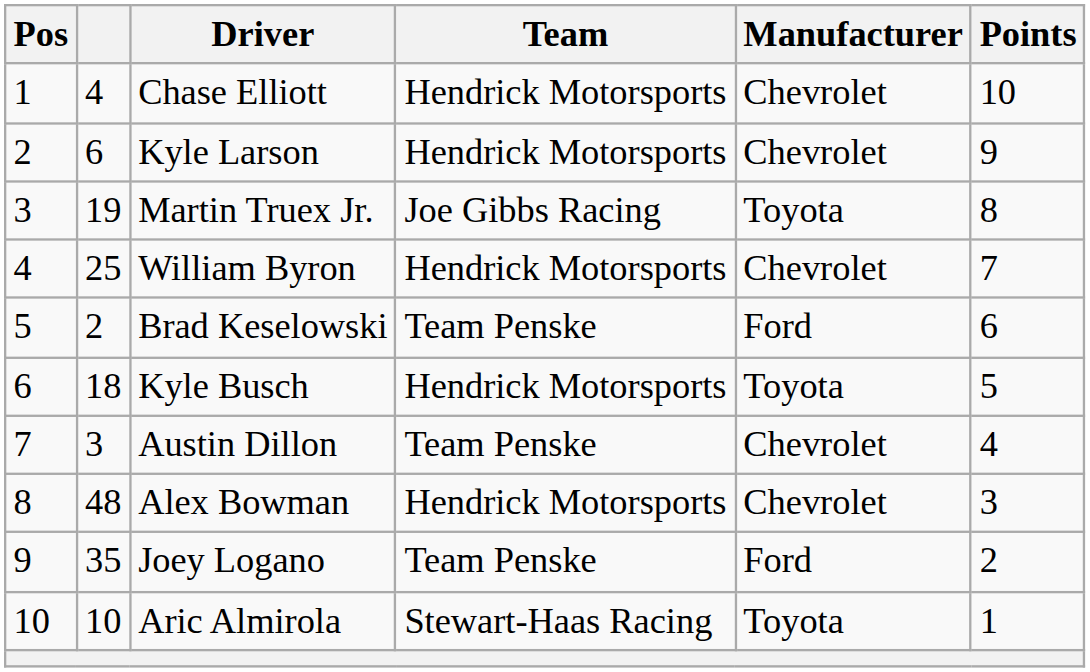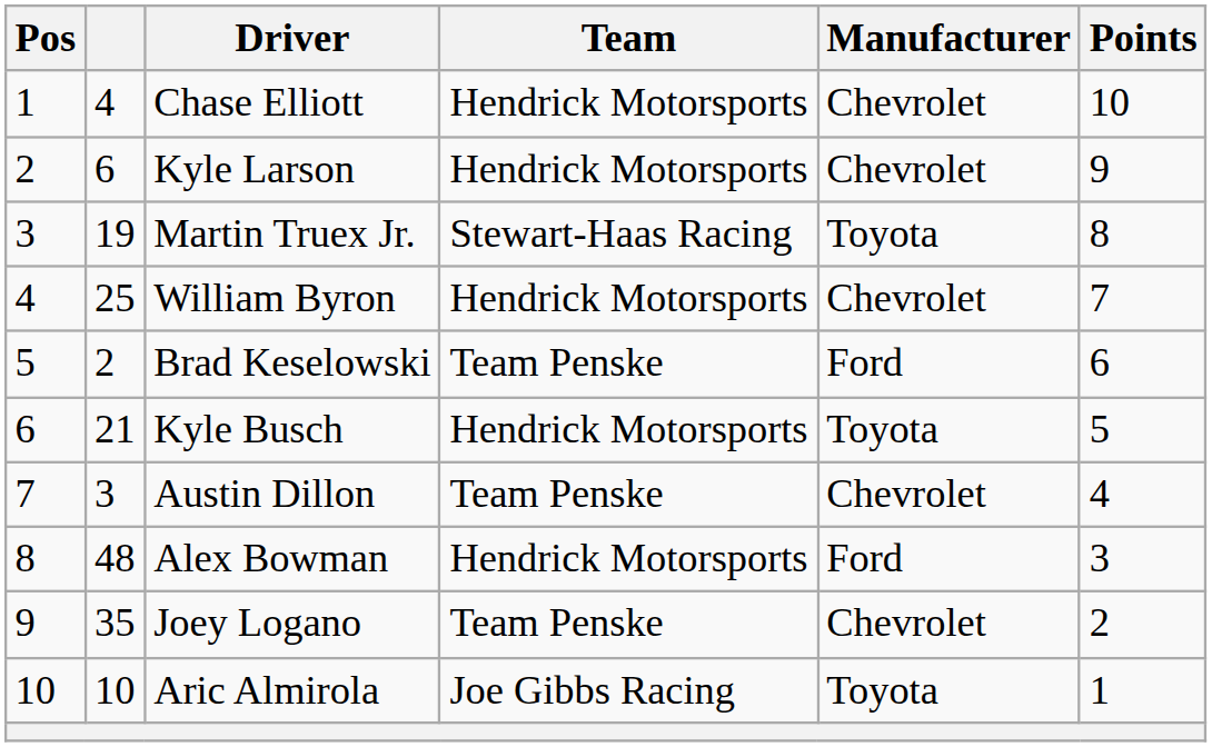Martin Truex Jr. | Team: Joe Gibbs Racing -> Stewart-Haas Racing
Kyle Busch | column 2: 18 -> 21
Alex Bowman | Manufacturer: Chevrolet -> Ford
Joey Logano | Manufacturer: Ford -> Chevrolet
Aric Almirola | Team: Stewart-Haas Racing -> Joe Gibbs Racing
